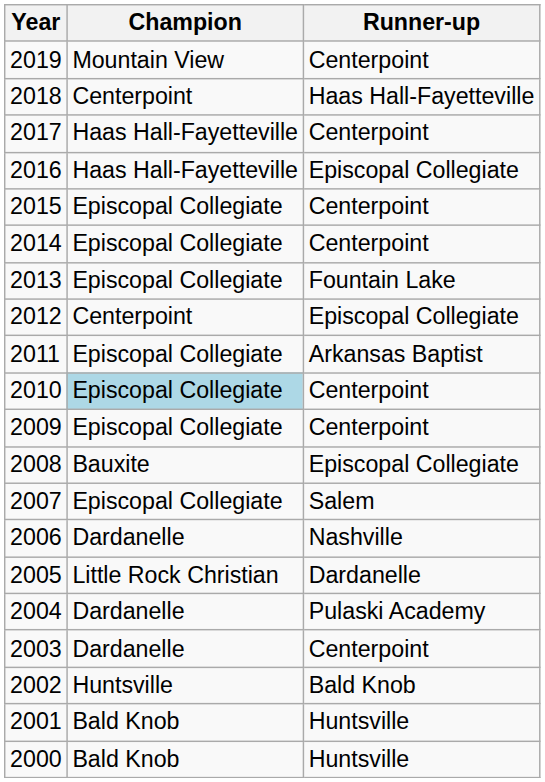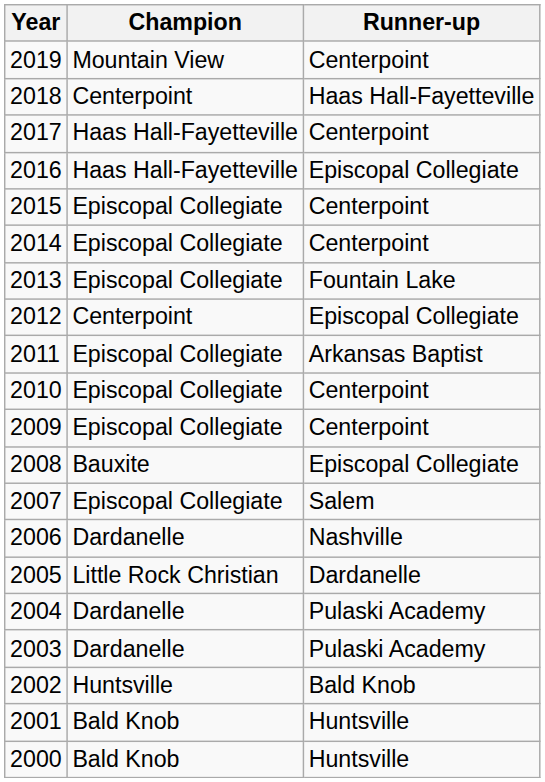2010 | Champion: lightblue background -> no background
2003 | Runner-up: Centerpoint -> Pulaski Academy
